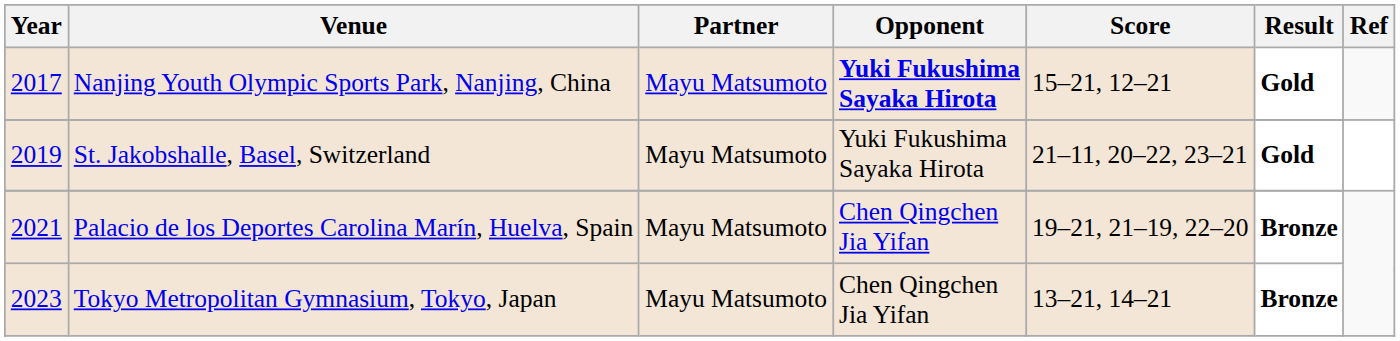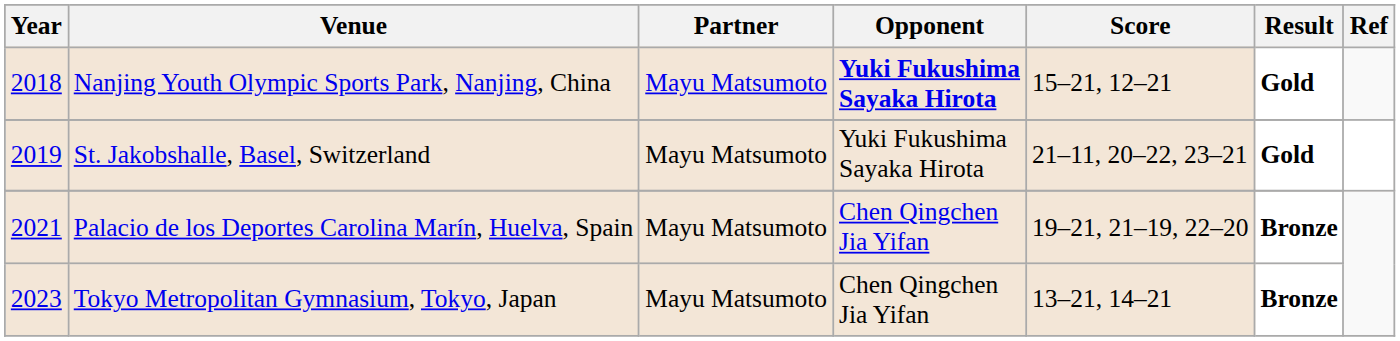Nanjing Youth Olympic Sports Park, Nanjing, China | Year: 2017 -> 2018
